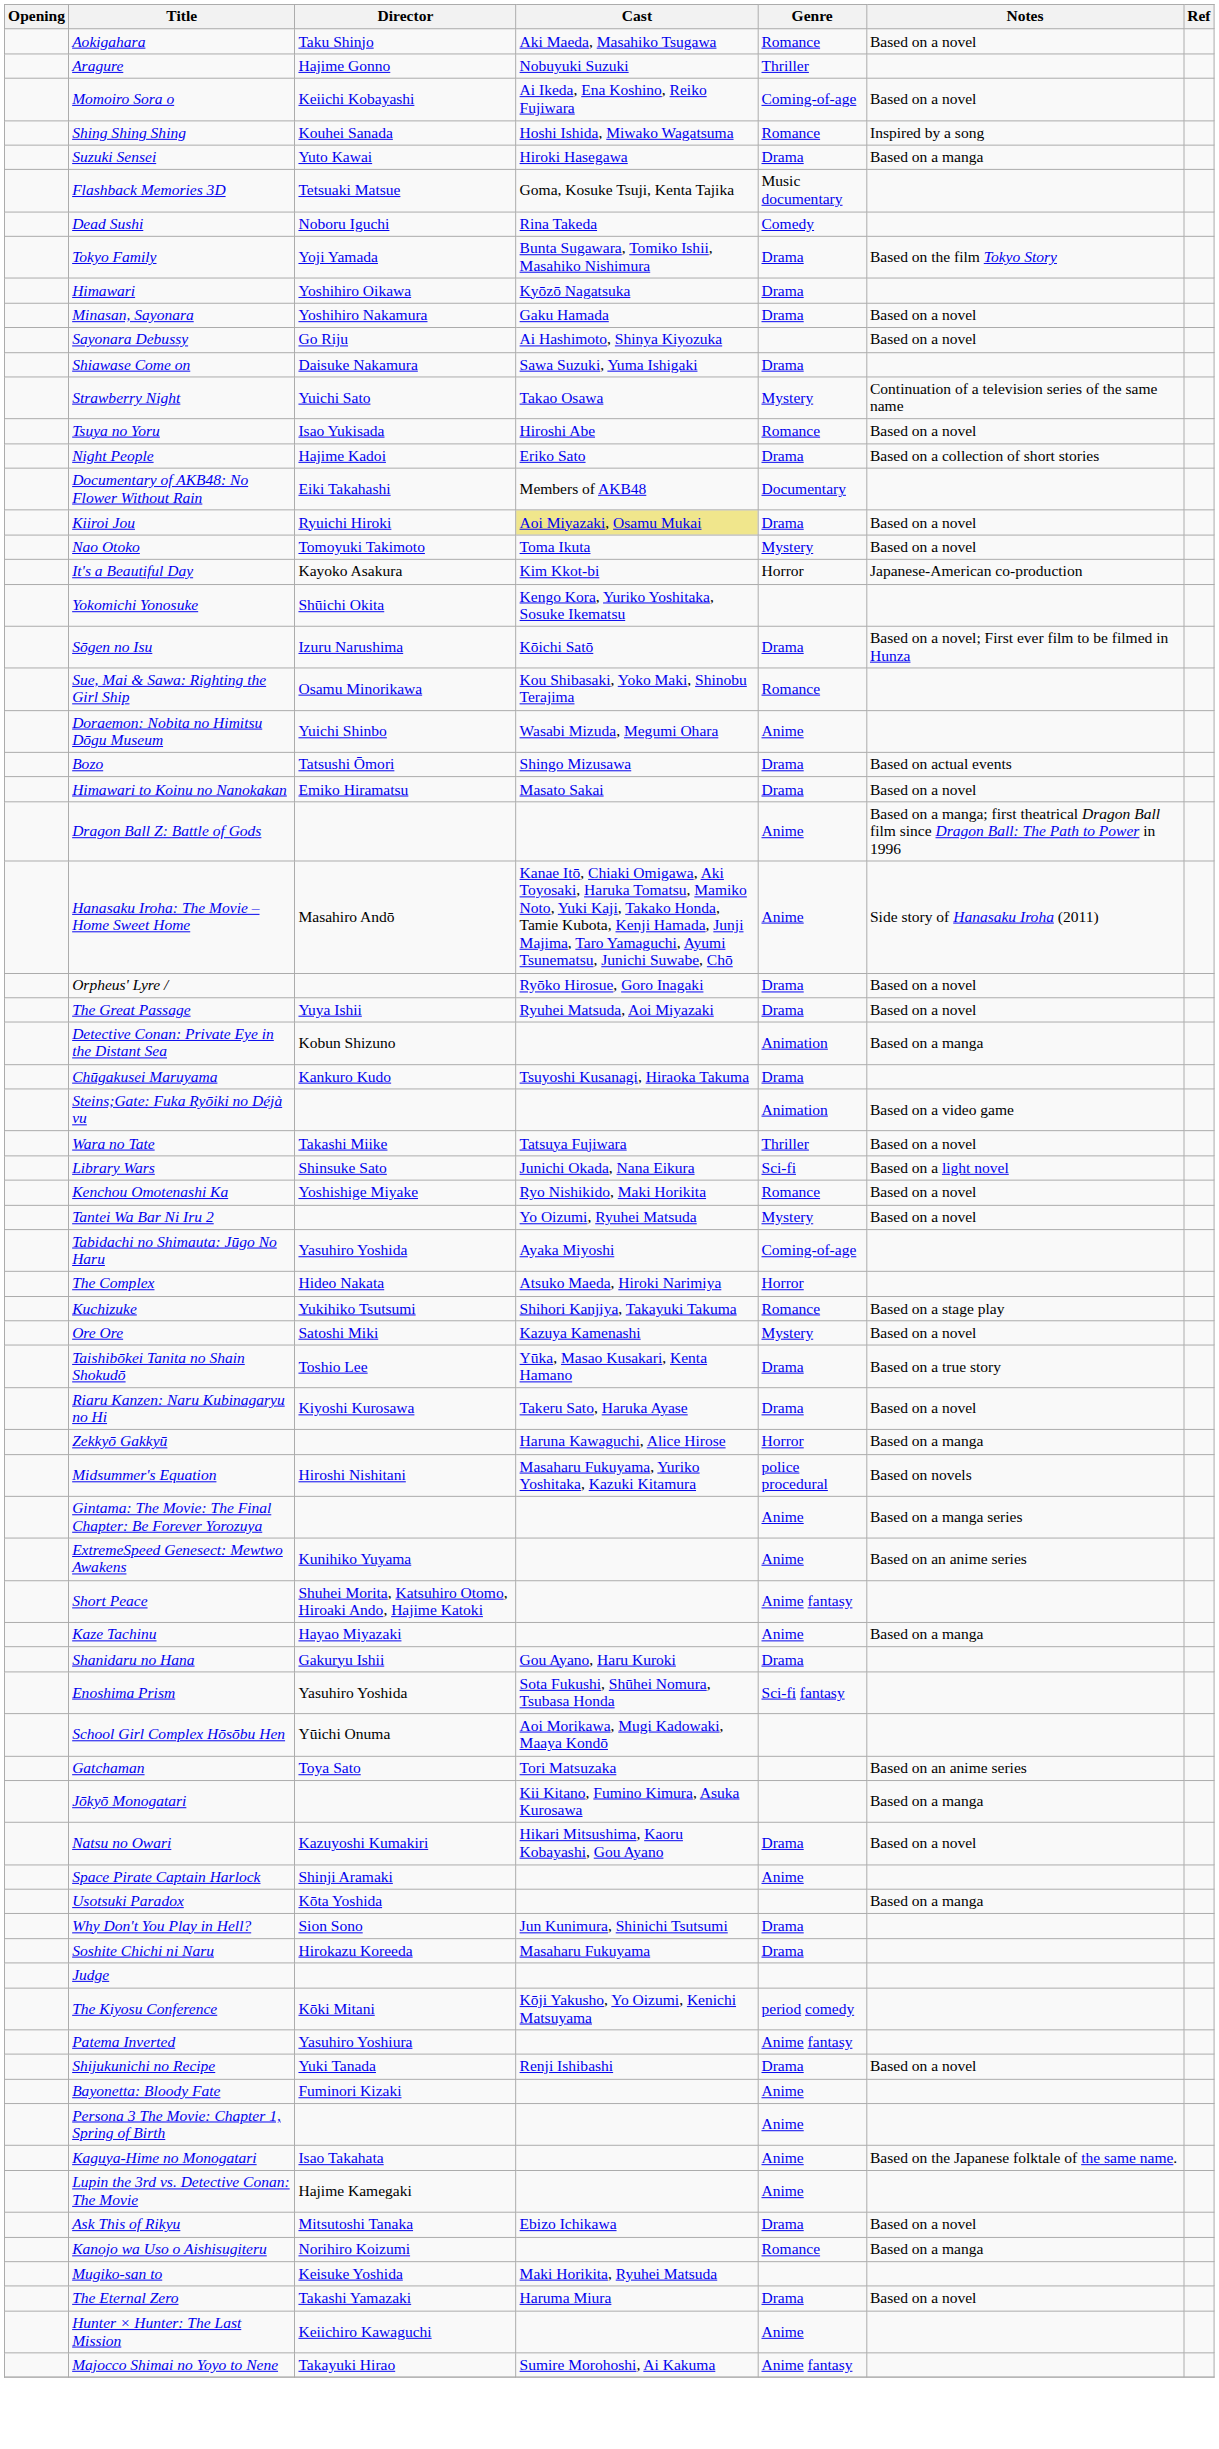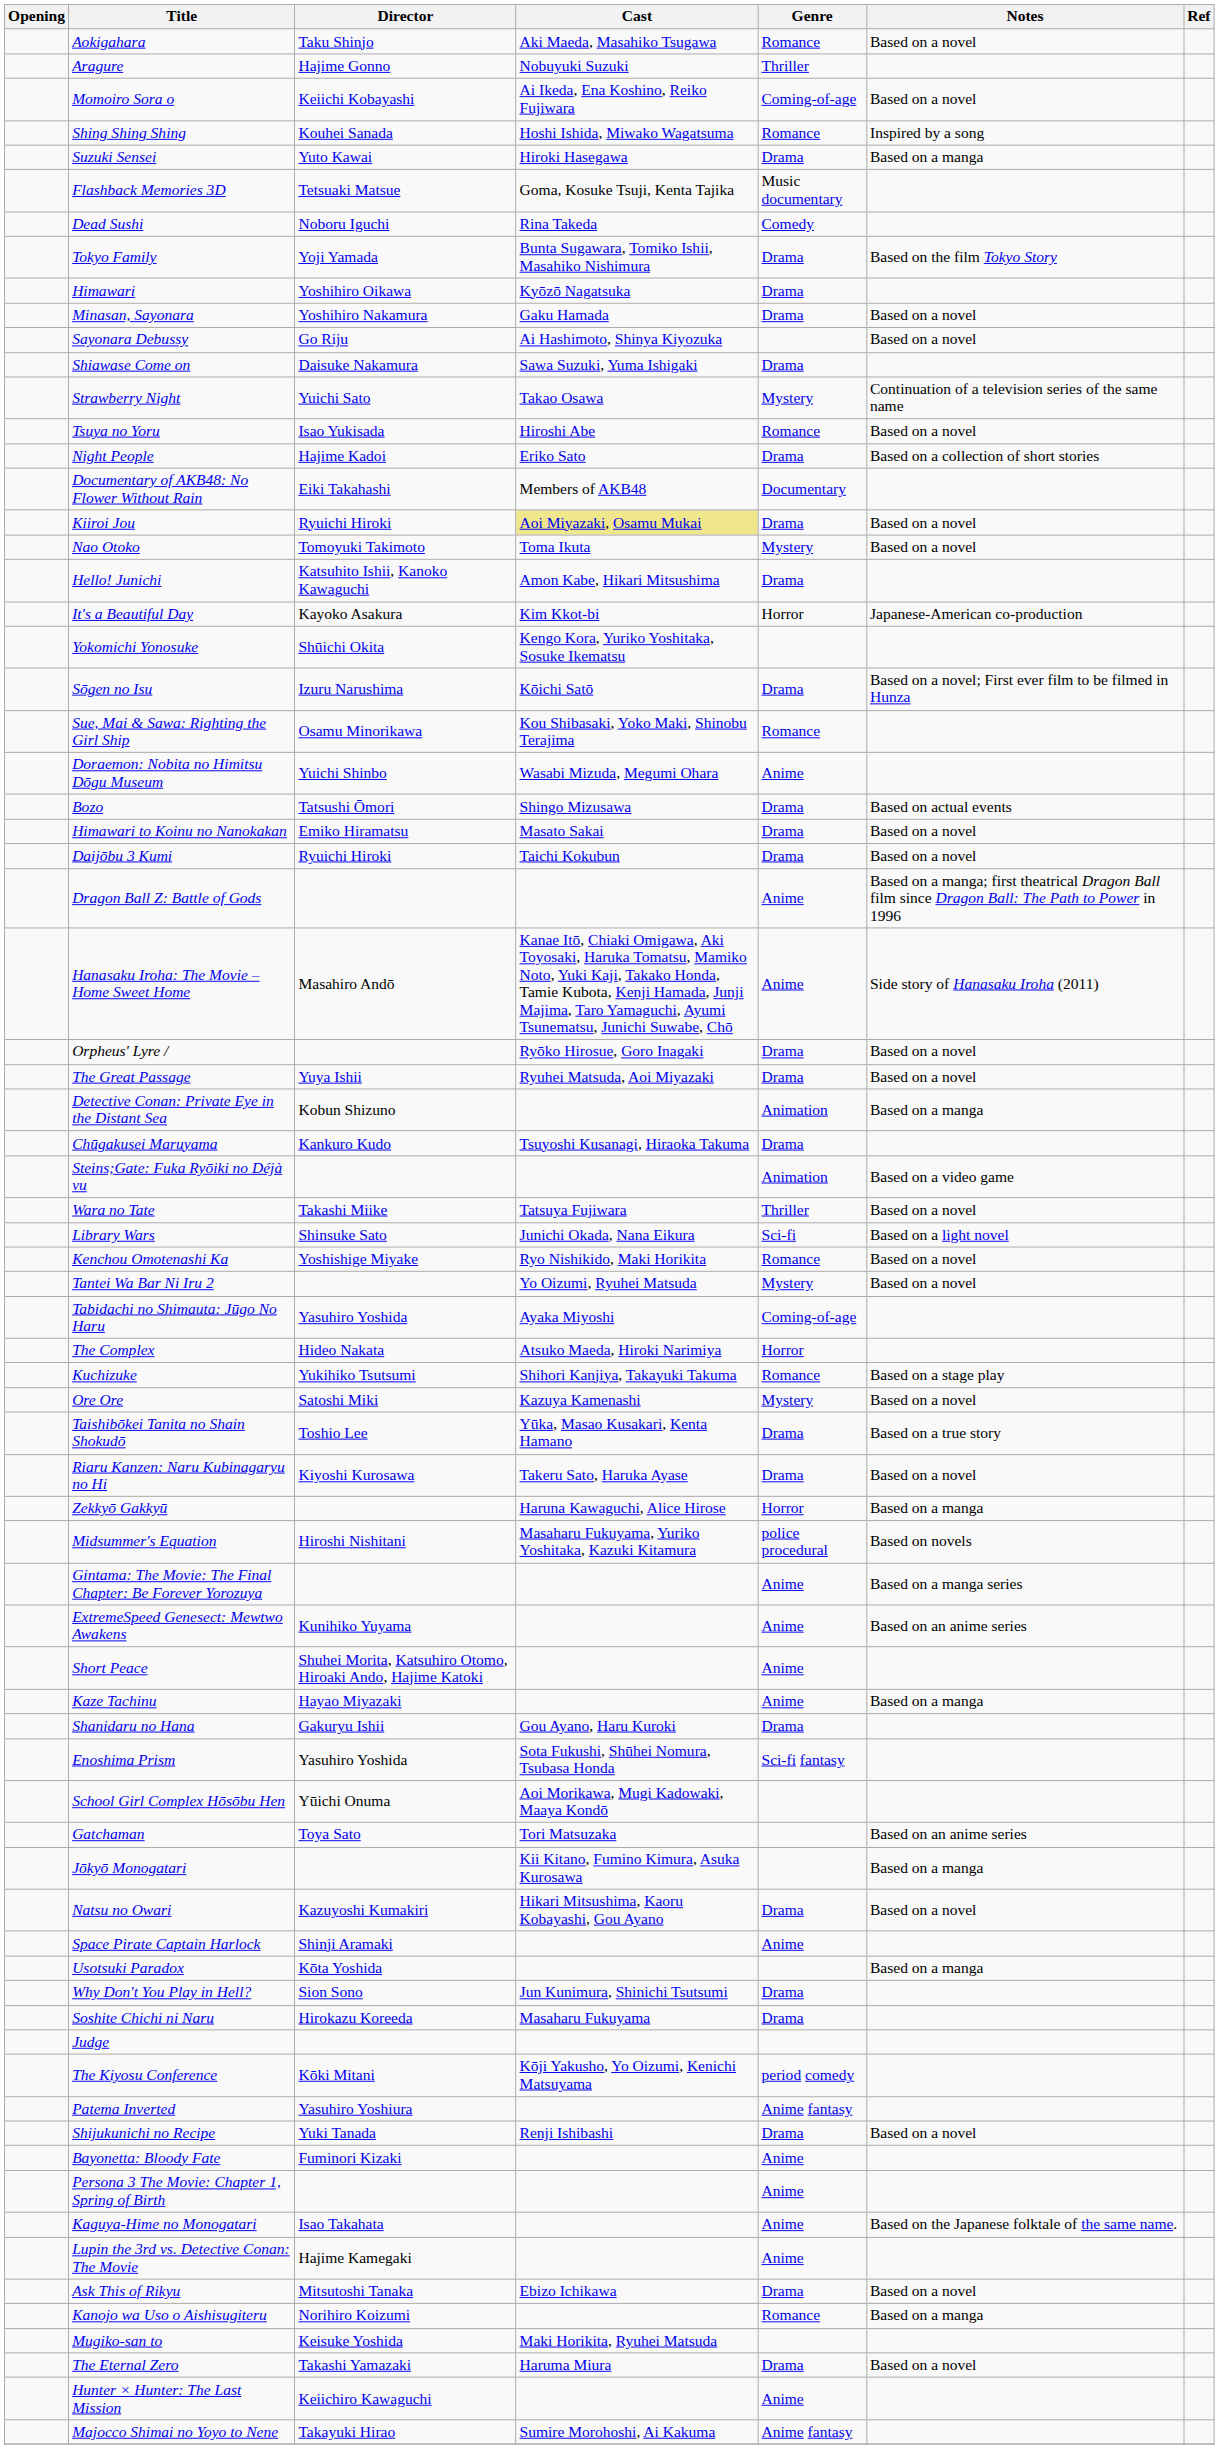+ row: Hello! Junichi | Katsuhito Ishii, Kanoko Kawaguchi | Amon Kabe, Hikari Mitsushima | Drama
+ row: Daijōbu 3 Kumi | Ryuichi Hiroki | Taichi Kokubun | Drama | Based on a novel
Short Peace | Genre: Anime fantasy -> Anime
